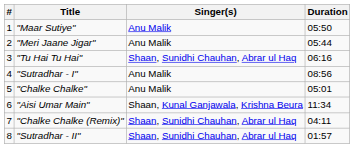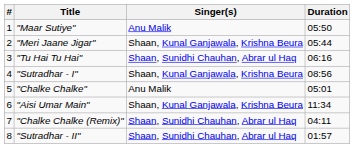"Meri Jaane Jigar" | Singer(s): Anu Malik -> Shaan, Kunal Ganjawala, Krishna Beura
"Sutradhar - I" | Singer(s): Anu Malik -> Shaan, Kunal Ganjawala, Krishna Beura
